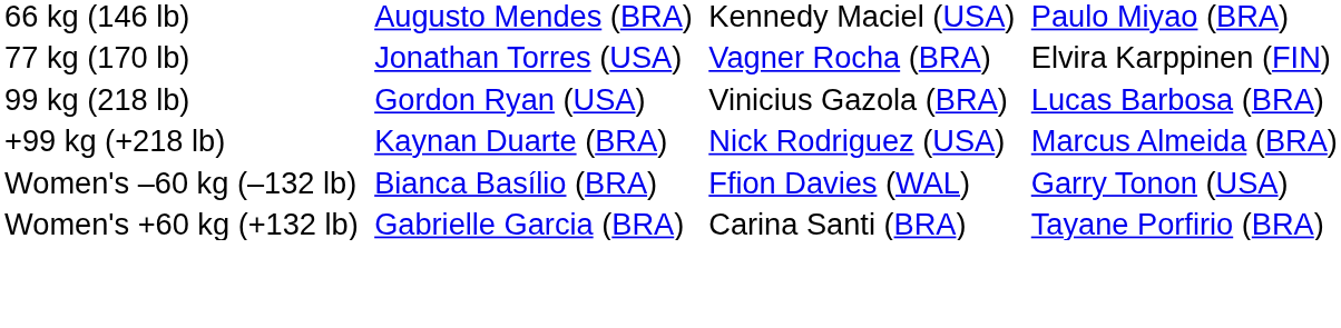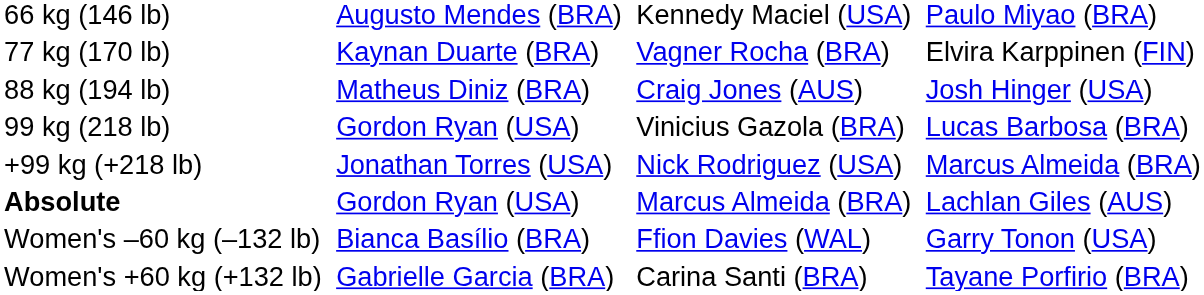77 kg (170 lb) | column 2: Jonathan Torres (USA) -> Kaynan Duarte (BRA)
+ row: 88 kg (194 lb) | Matheus Diniz (BRA) | Craig Jones (AUS) | Josh Hinger (USA)
+99 kg (+218 lb) | column 2: Kaynan Duarte (BRA) -> Jonathan Torres (USA)
+ row: Absolute | Gordon Ryan (USA) | Marcus Almeida (BRA) | Lachlan Giles (AUS)
